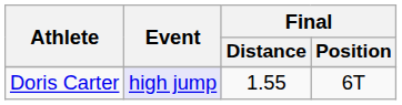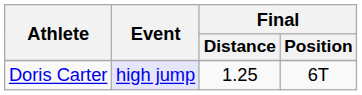Doris Carter | Final / Distance: 1.55 -> 1.25
